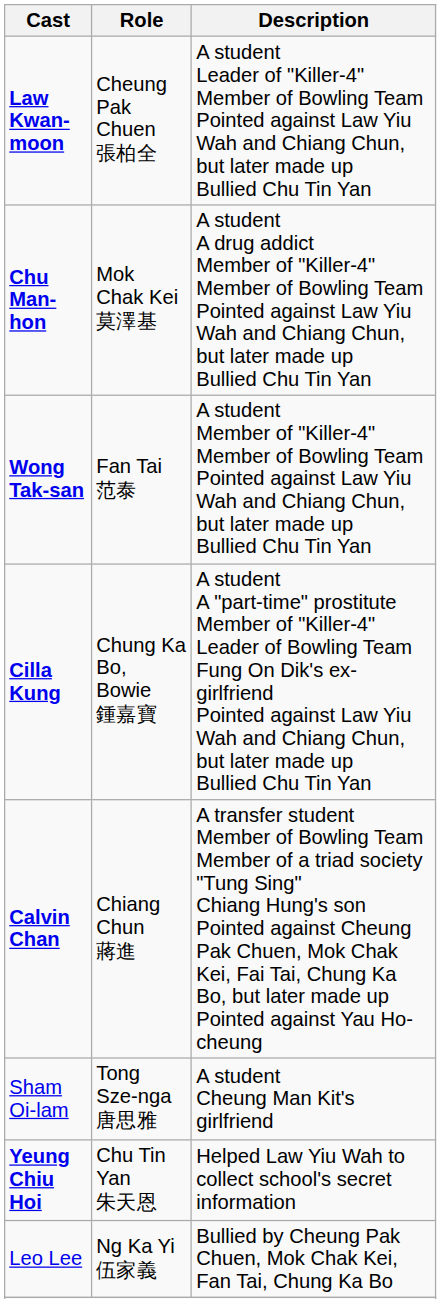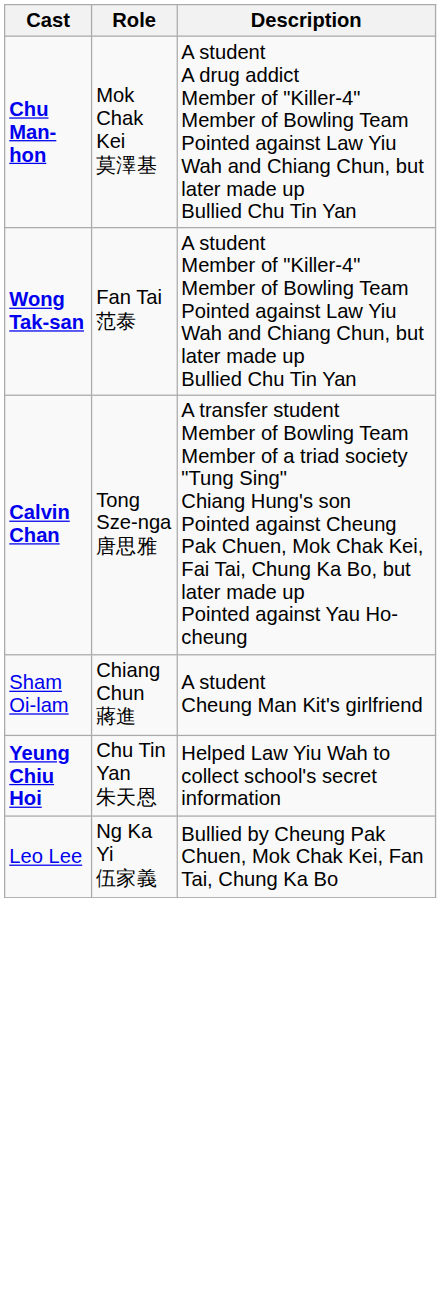- row: Law Kwan-moon | Cheung Pak Chuen 張柏全 | A student Leader of "Killer-4" Member of Bowling Team Pointed against Law Yiu Wah and Chiang Chun, but later made up Bullied Chu Tin Yan
- row: Cilla Kung | Chung Ka Bo, Bowie 鍾嘉寶 | A student A "part-time" prostitute Member of "Killer-4" Leader of Bowling Team Fung On Dik's ex-girlfriend Pointed against Law Yiu Wah and Chiang Chun, but later made up Bullied Chu Tin Yan
Calvin Chan | Role: Chiang Chun 蔣進 -> Tong Sze-nga 唐思雅
Sham Oi-lam | Role: Tong Sze-nga 唐思雅 -> Chiang Chun 蔣進
